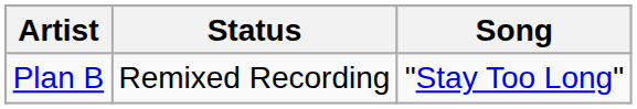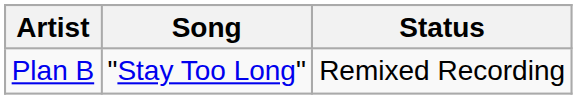columns swapped: Song <-> Status
